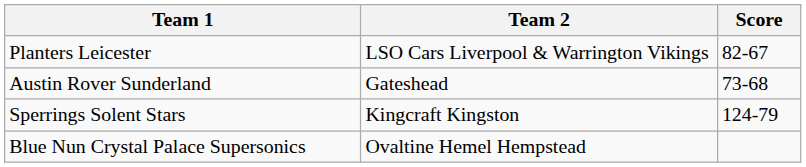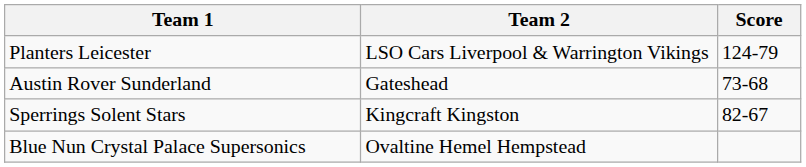Planters Leicester | Score: 82-67 -> 124-79
Sperrings Solent Stars | Score: 124-79 -> 82-67
